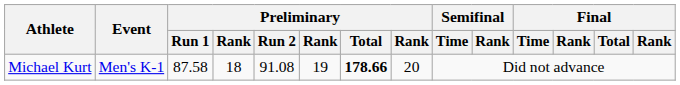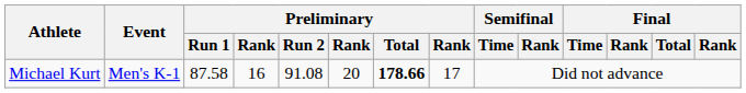Michael Kurt | column 4: 18 -> 16
Michael Kurt | column 6: 19 -> 20
Michael Kurt | column 8: 20 -> 17
